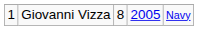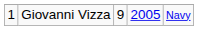Giovanni Vizza | column 3: 8 -> 9
